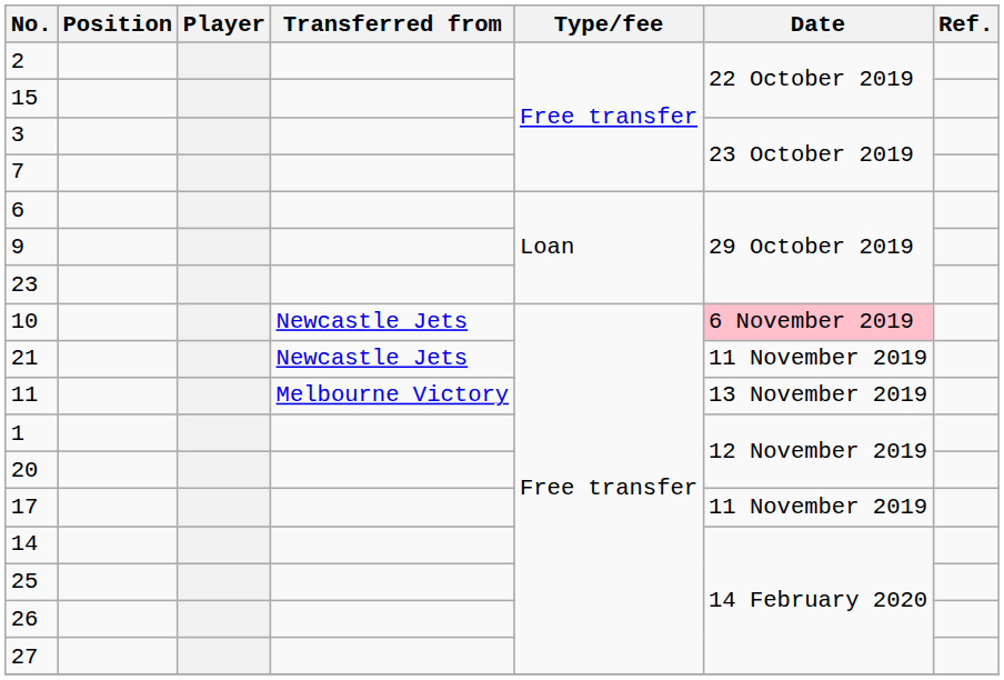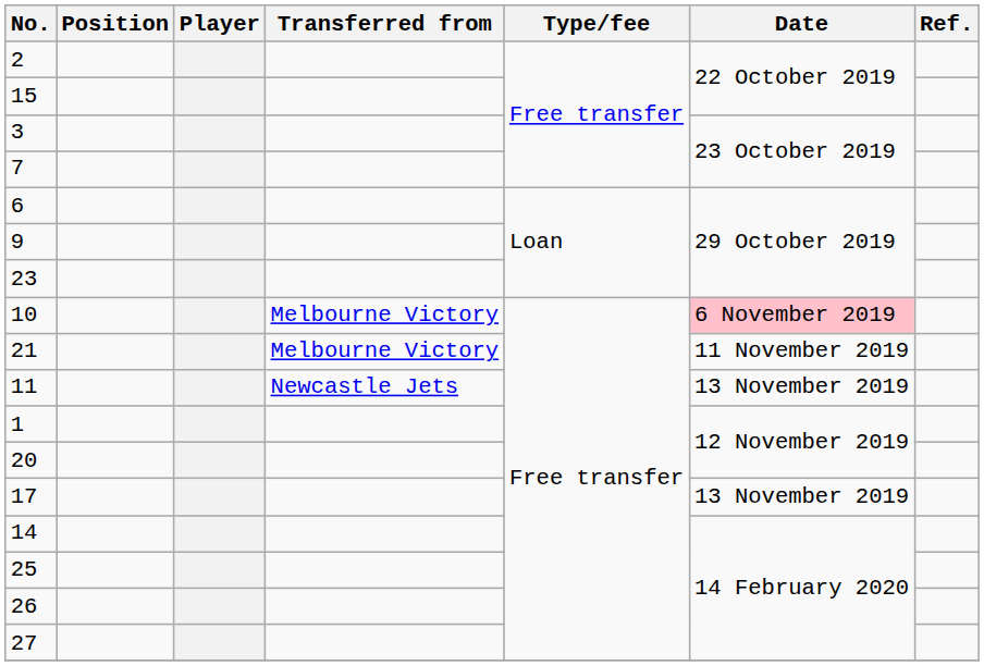10 | Transferred from: Newcastle Jets -> Melbourne Victory
21 | Transferred from: Newcastle Jets -> Melbourne Victory
11 | Transferred from: Melbourne Victory -> Newcastle Jets
17 | Date: 11 November 2019 -> 13 November 2019
